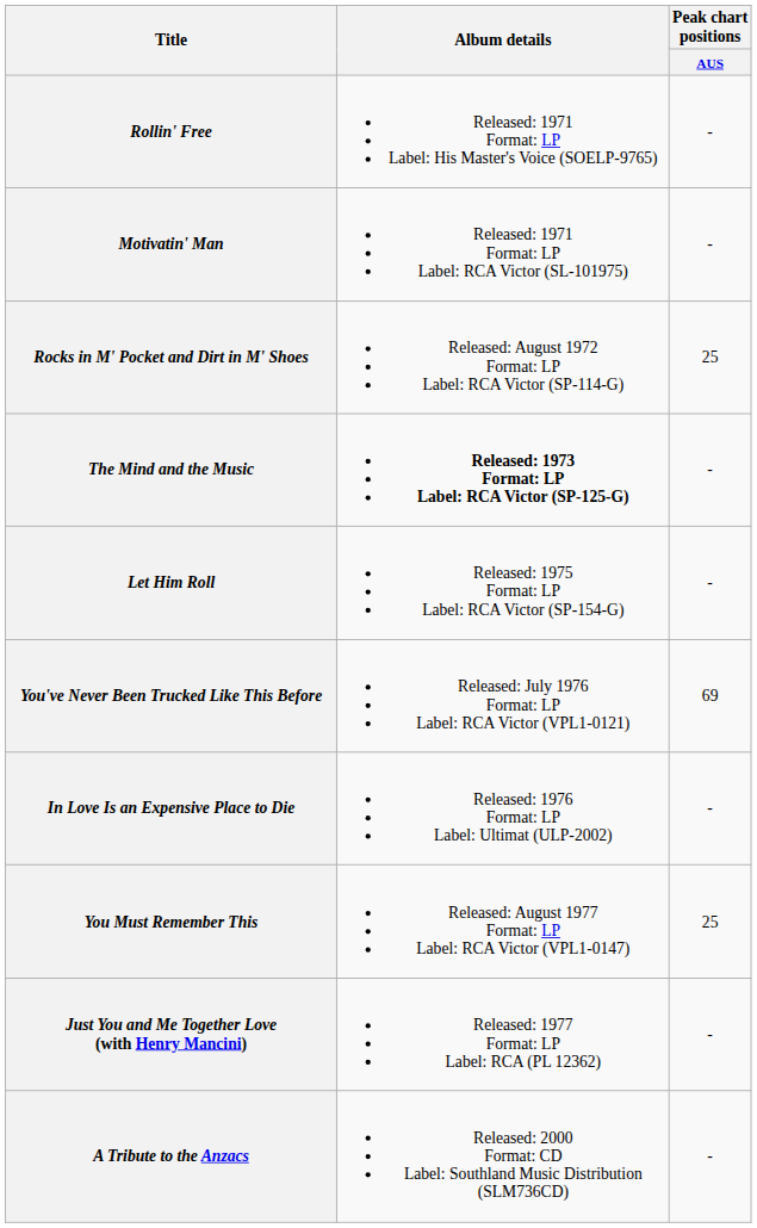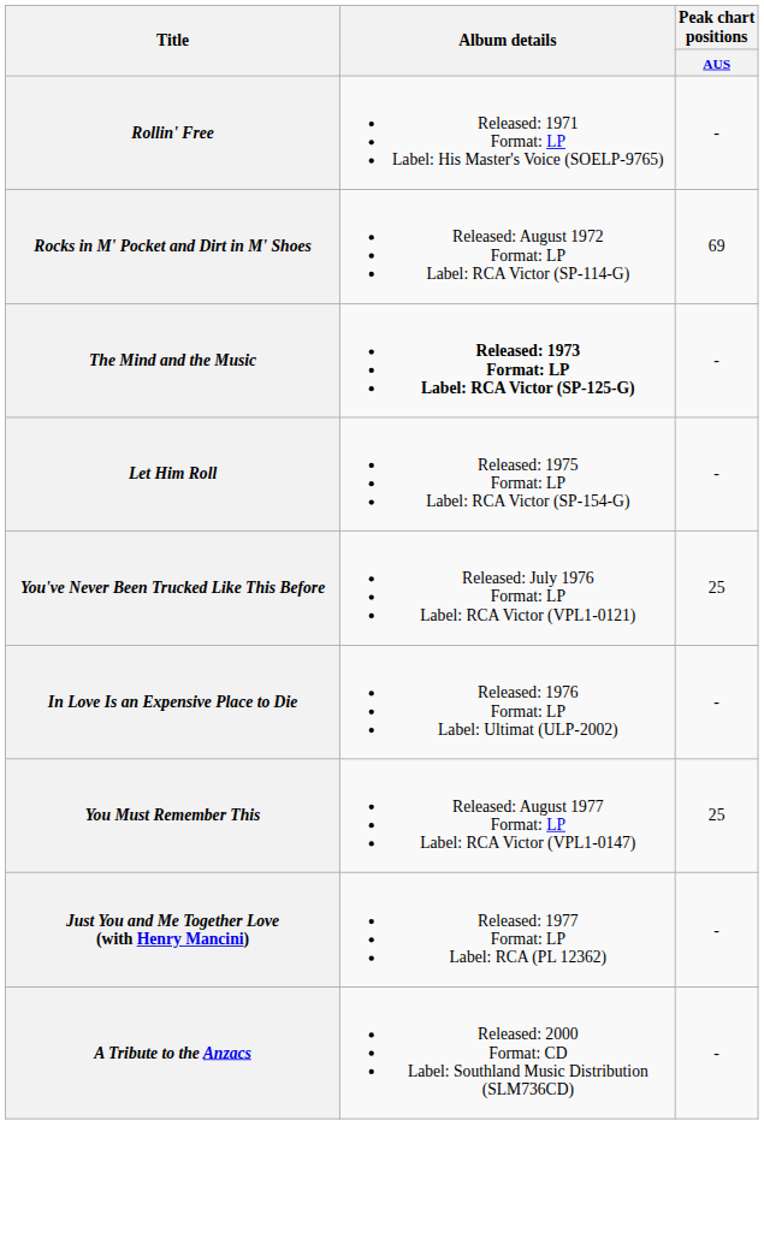- row: Motivatin' Man | Released: 1971 Format: LP Label: RCA Victor (SL-101975) | -
Rocks in M' Pocket and Dirt in M' Shoes | Peak chart positions / AUS: 25 -> 69
You've Never Been Trucked Like This Before | Peak chart positions / AUS: 69 -> 25
